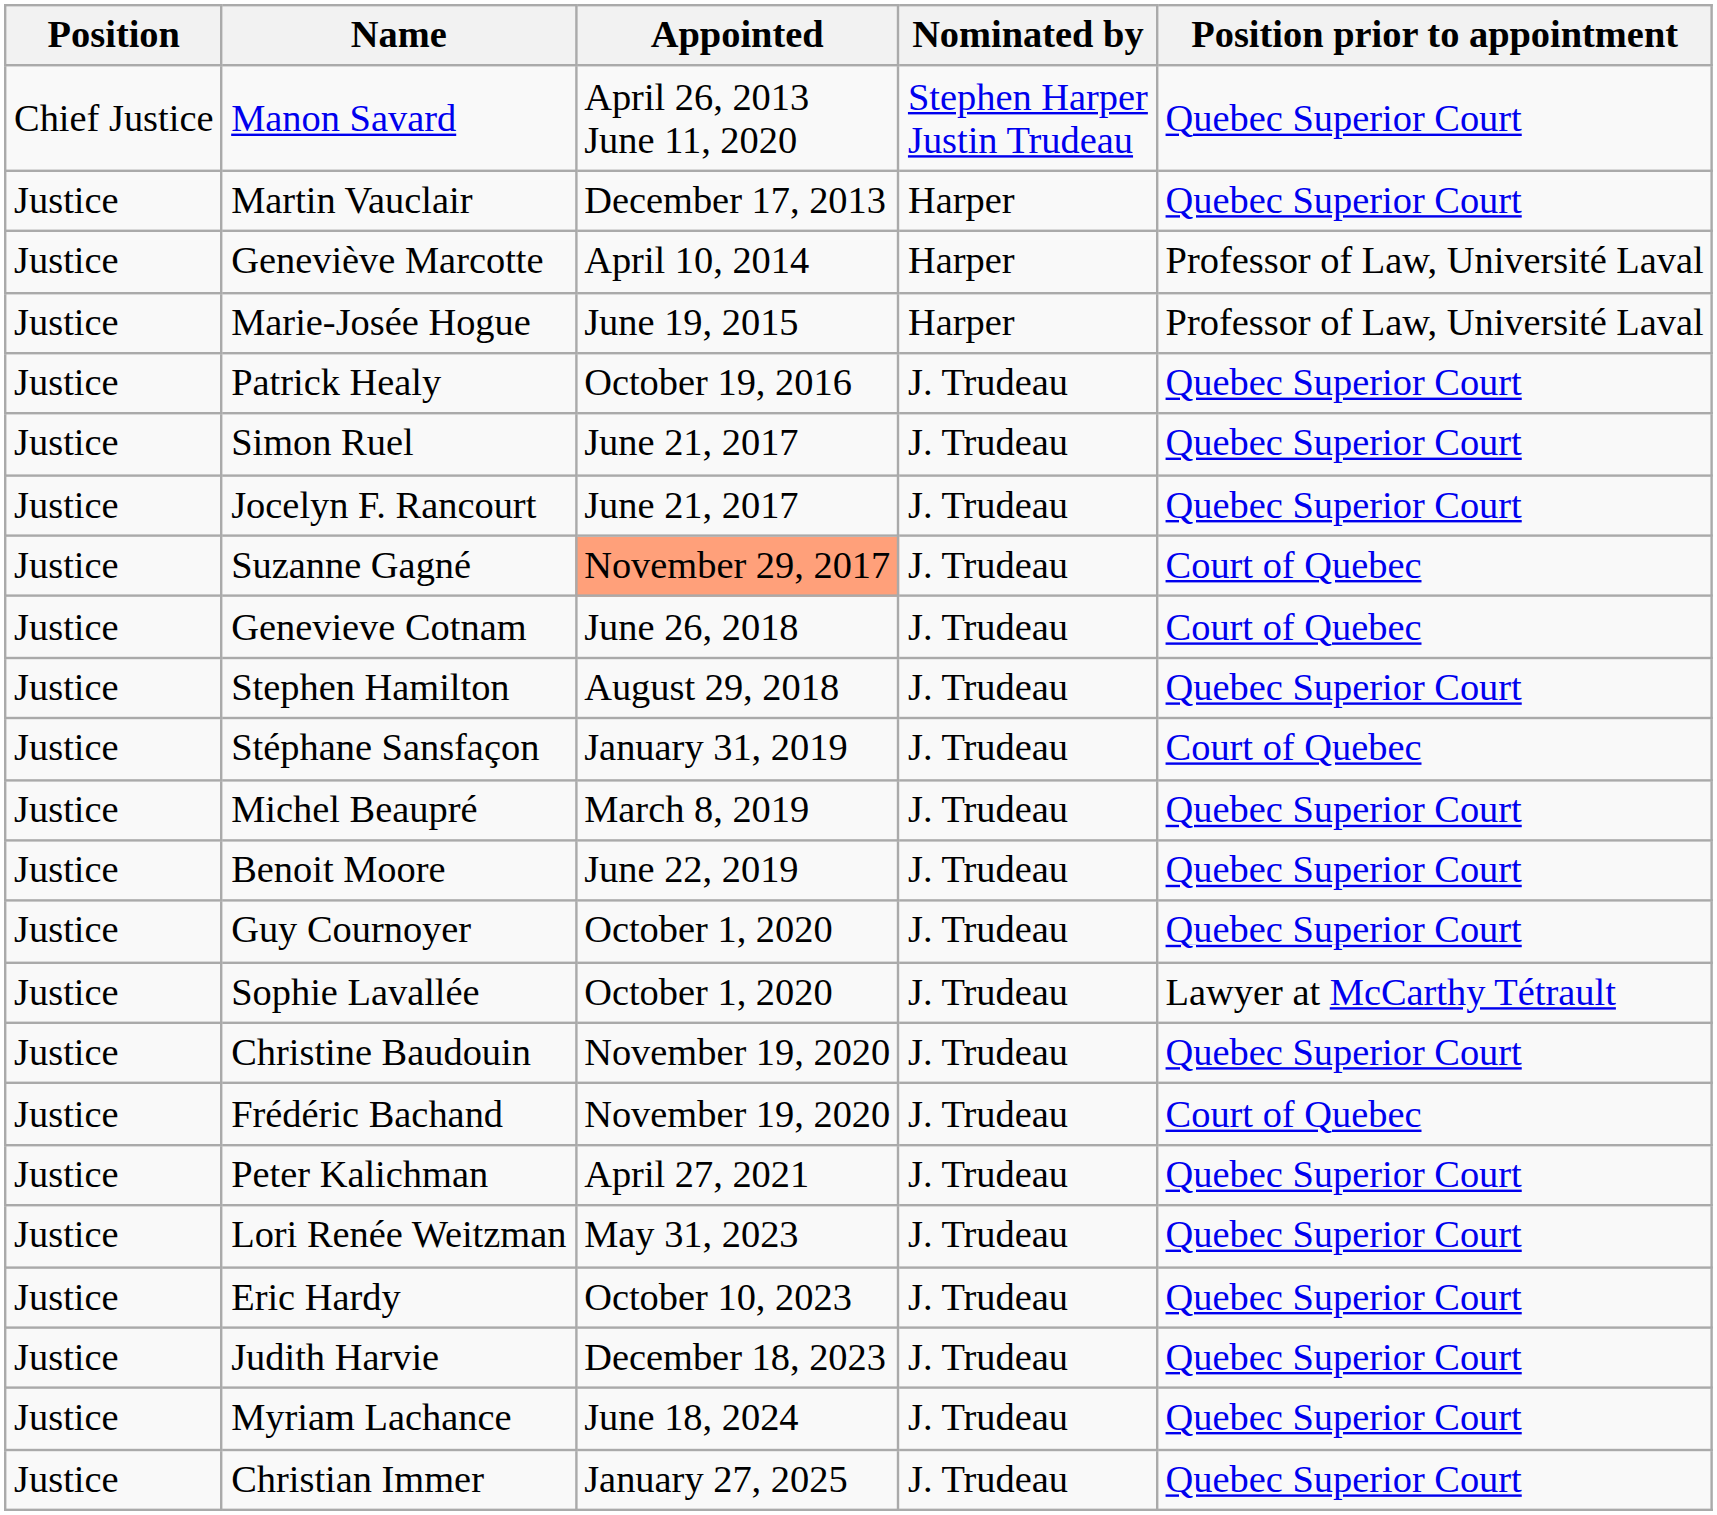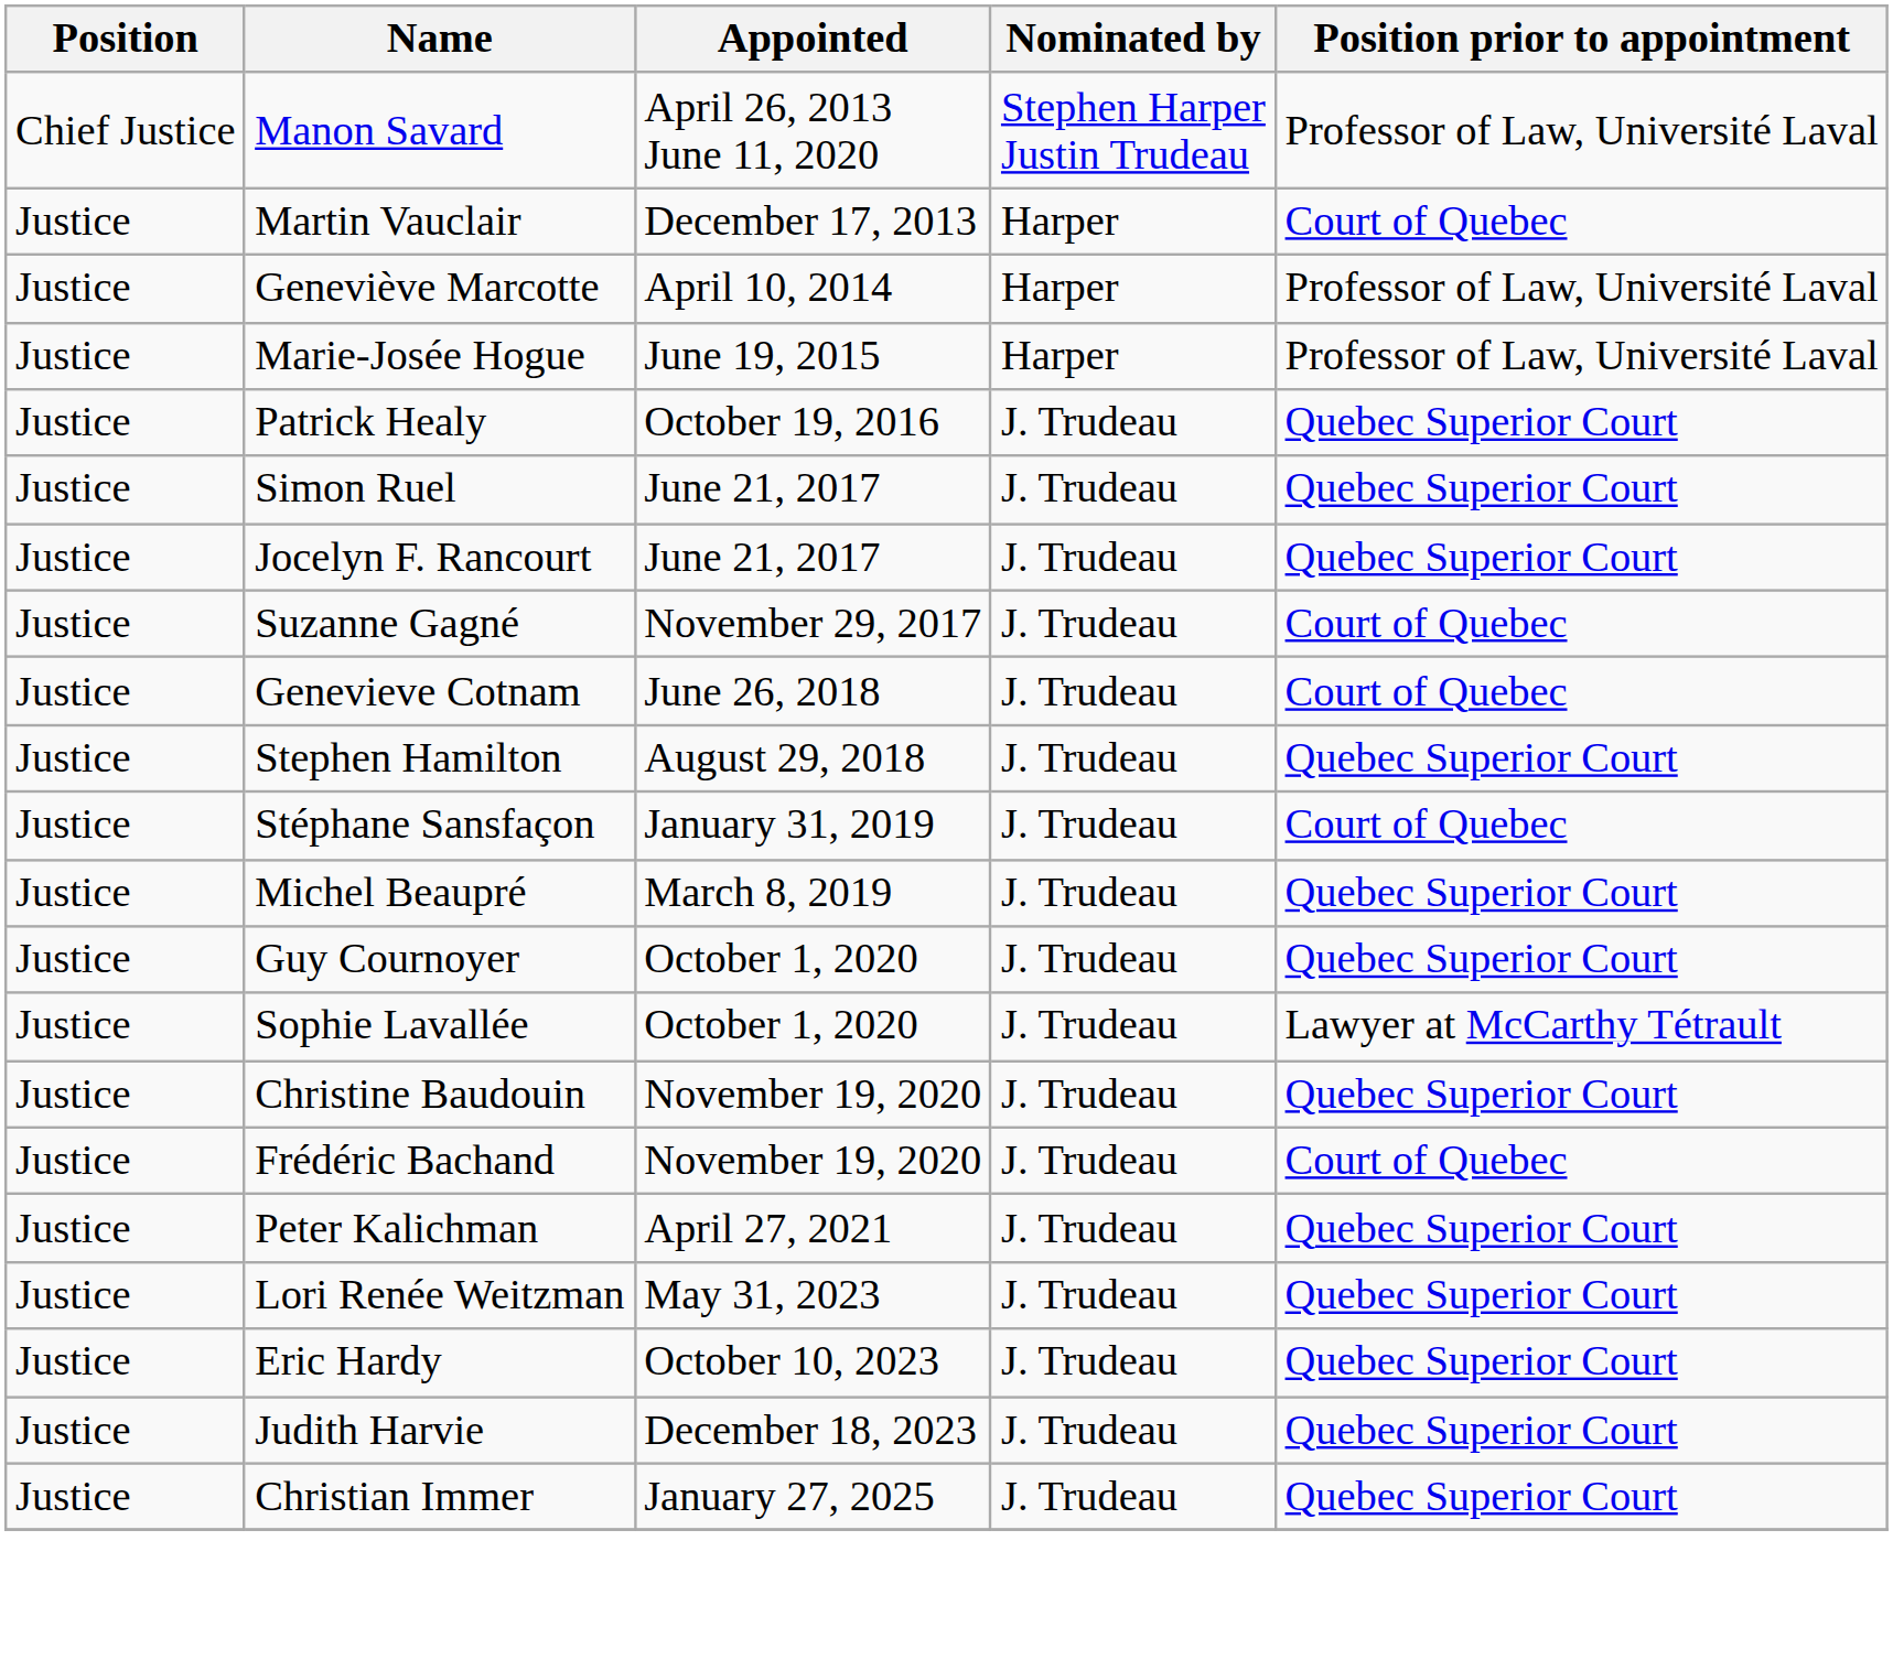Manon Savard | Position prior to appointment: Quebec Superior Court -> Professor of Law, Université Laval
Martin Vauclair | Position prior to appointment: Quebec Superior Court -> Court of Quebec
Suzanne Gagné | Appointed: lightsalmon background -> no background
- row: Justice | Benoit Moore | June 22, 2019 | J. Trudeau | Quebec Superior Court
- row: Justice | Myriam Lachance | June 18, 2024 | J. Trudeau | Quebec Superior Court
